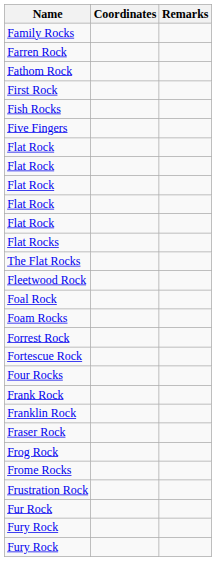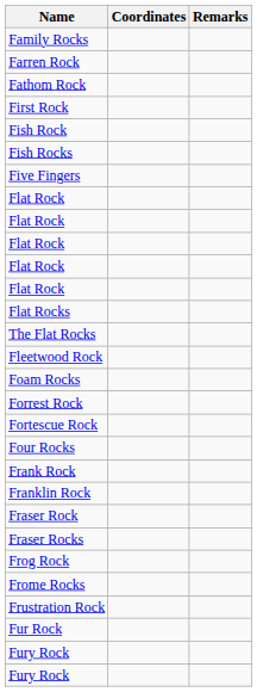+ row: Fish Rock
- row: Foal Rock
+ row: Fraser Rocks
